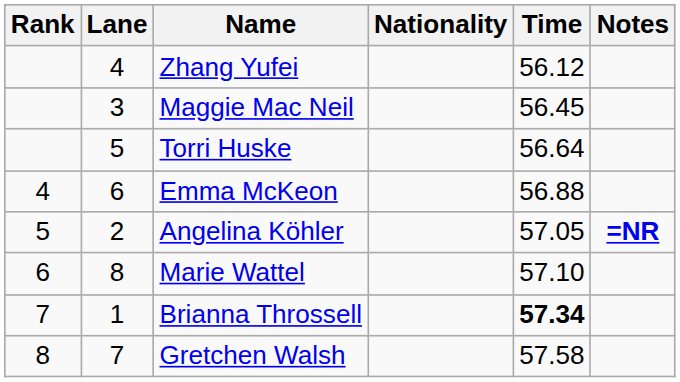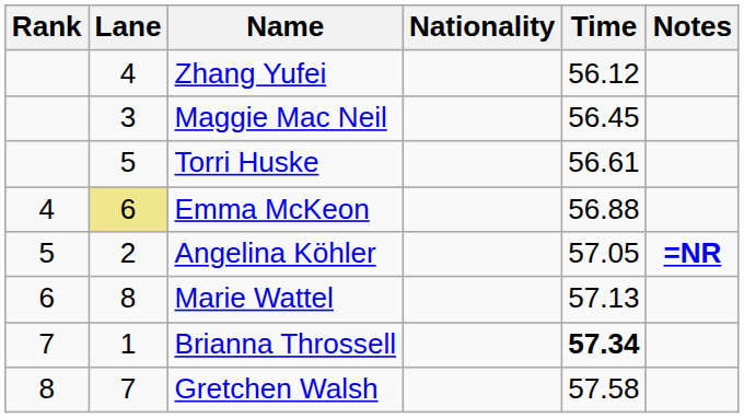Torri Huske | Time: 56.64 -> 56.61
Emma McKeon | Lane: no background -> khaki background
Marie Wattel | Time: 57.10 -> 57.13
